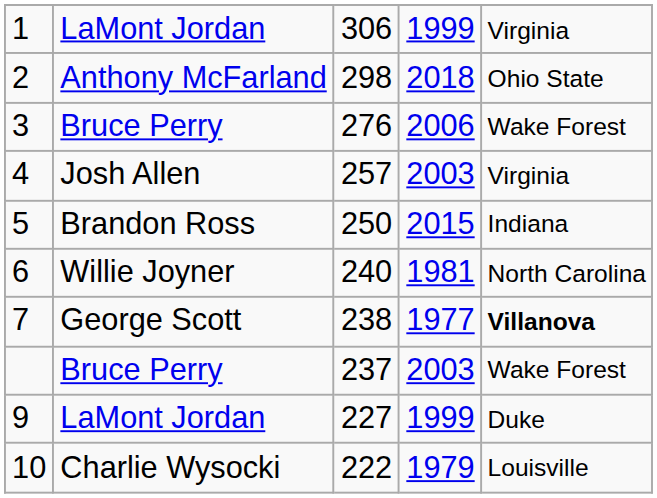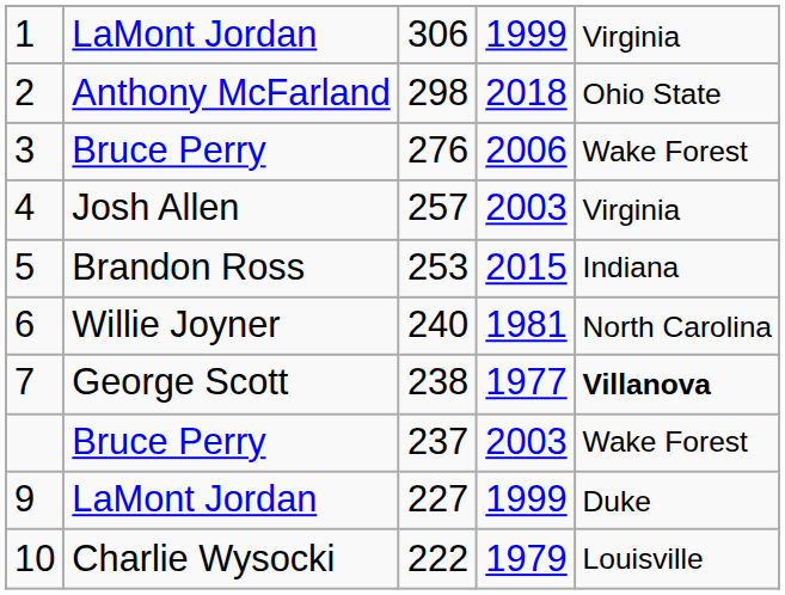5 | column 3: 250 -> 253
